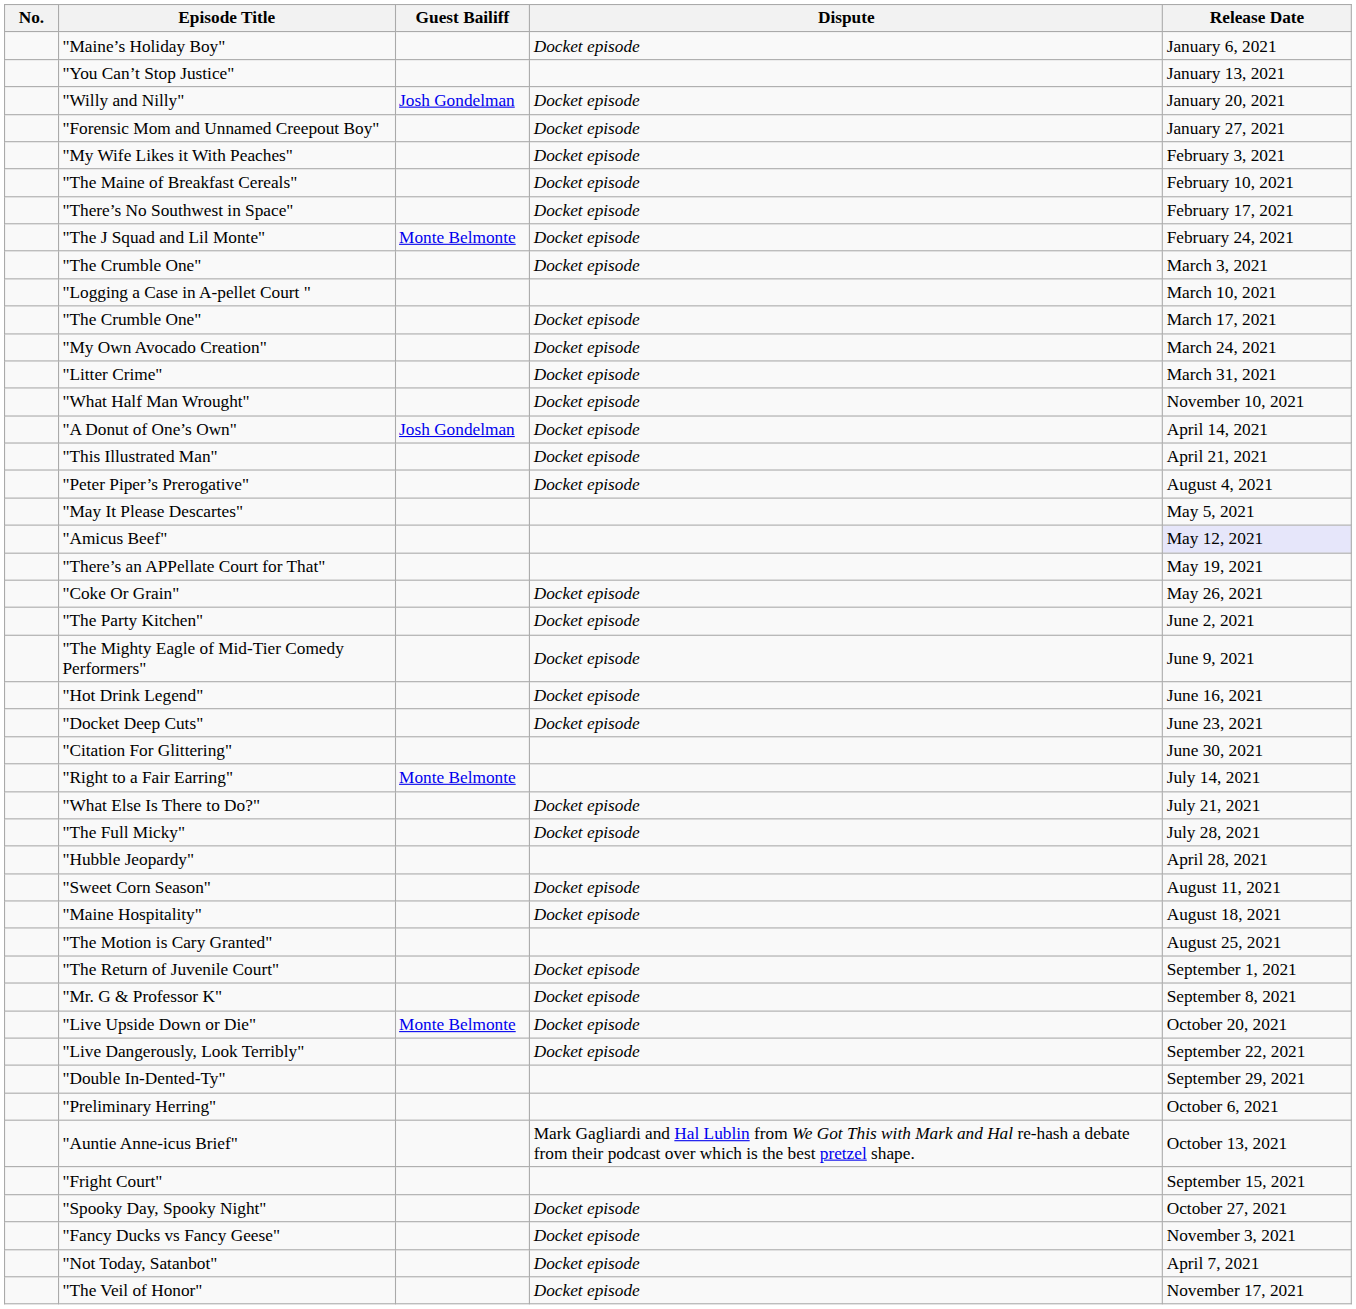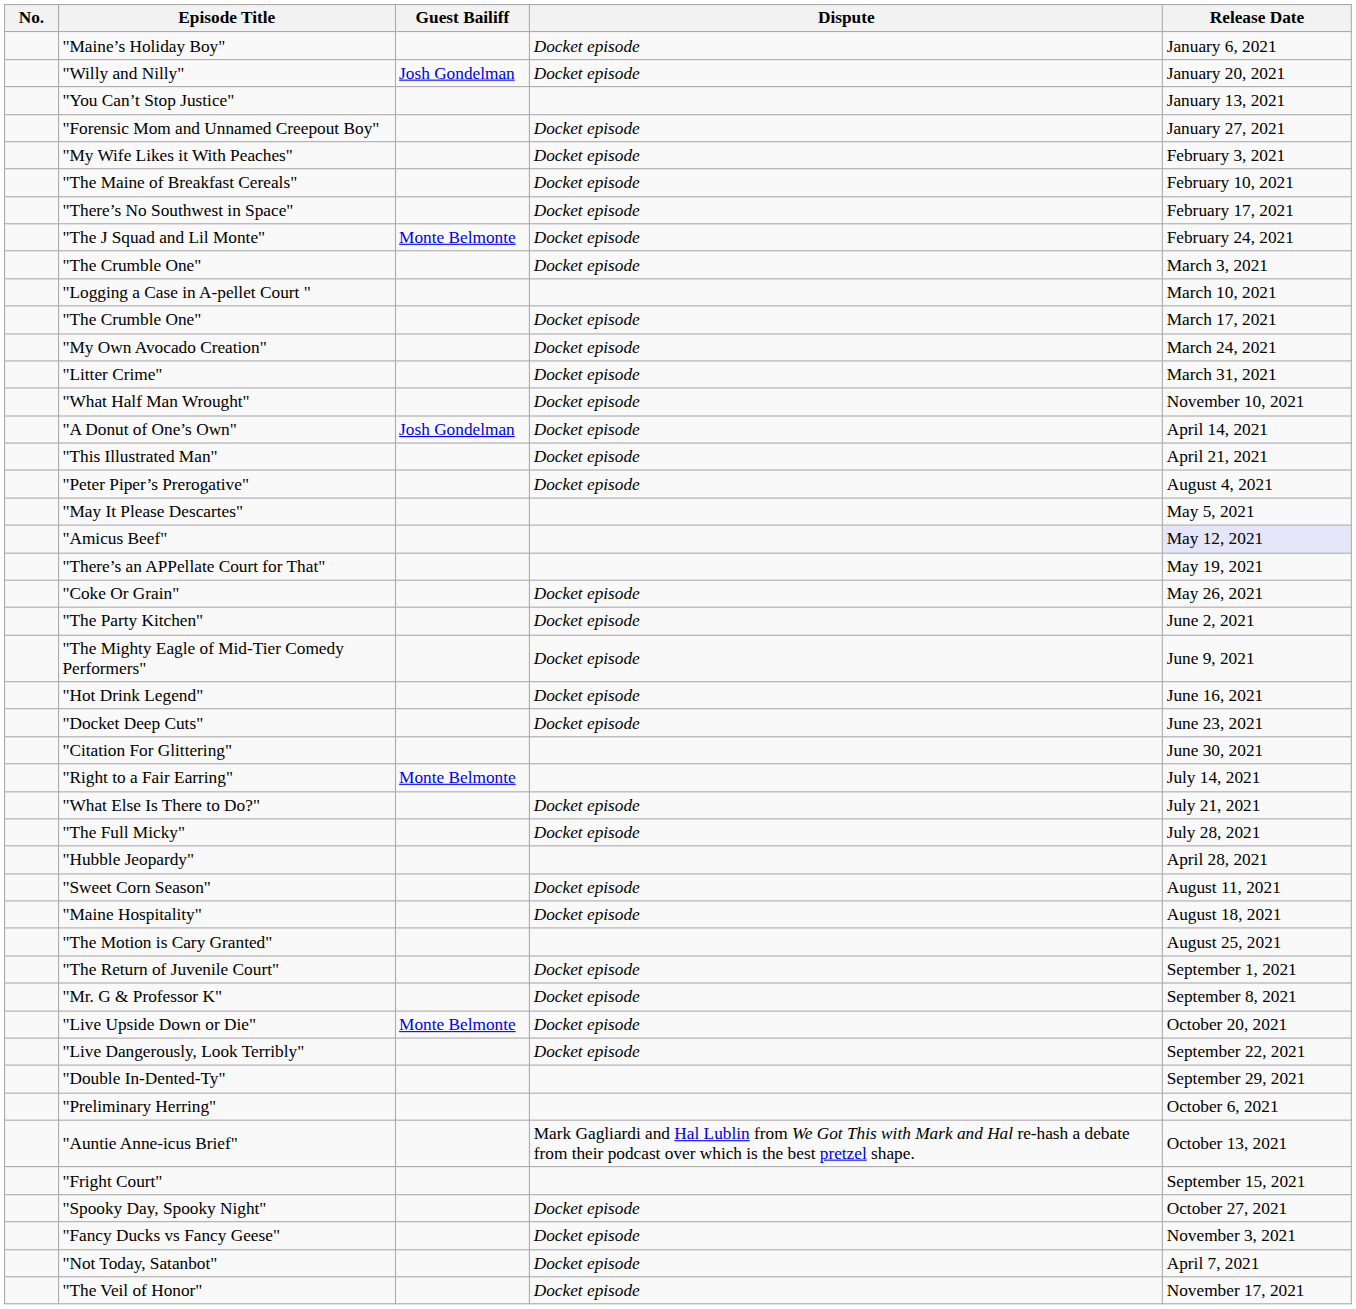rows swapped: "You Can’t Stop Justice" <-> "Willy and Nilly"
